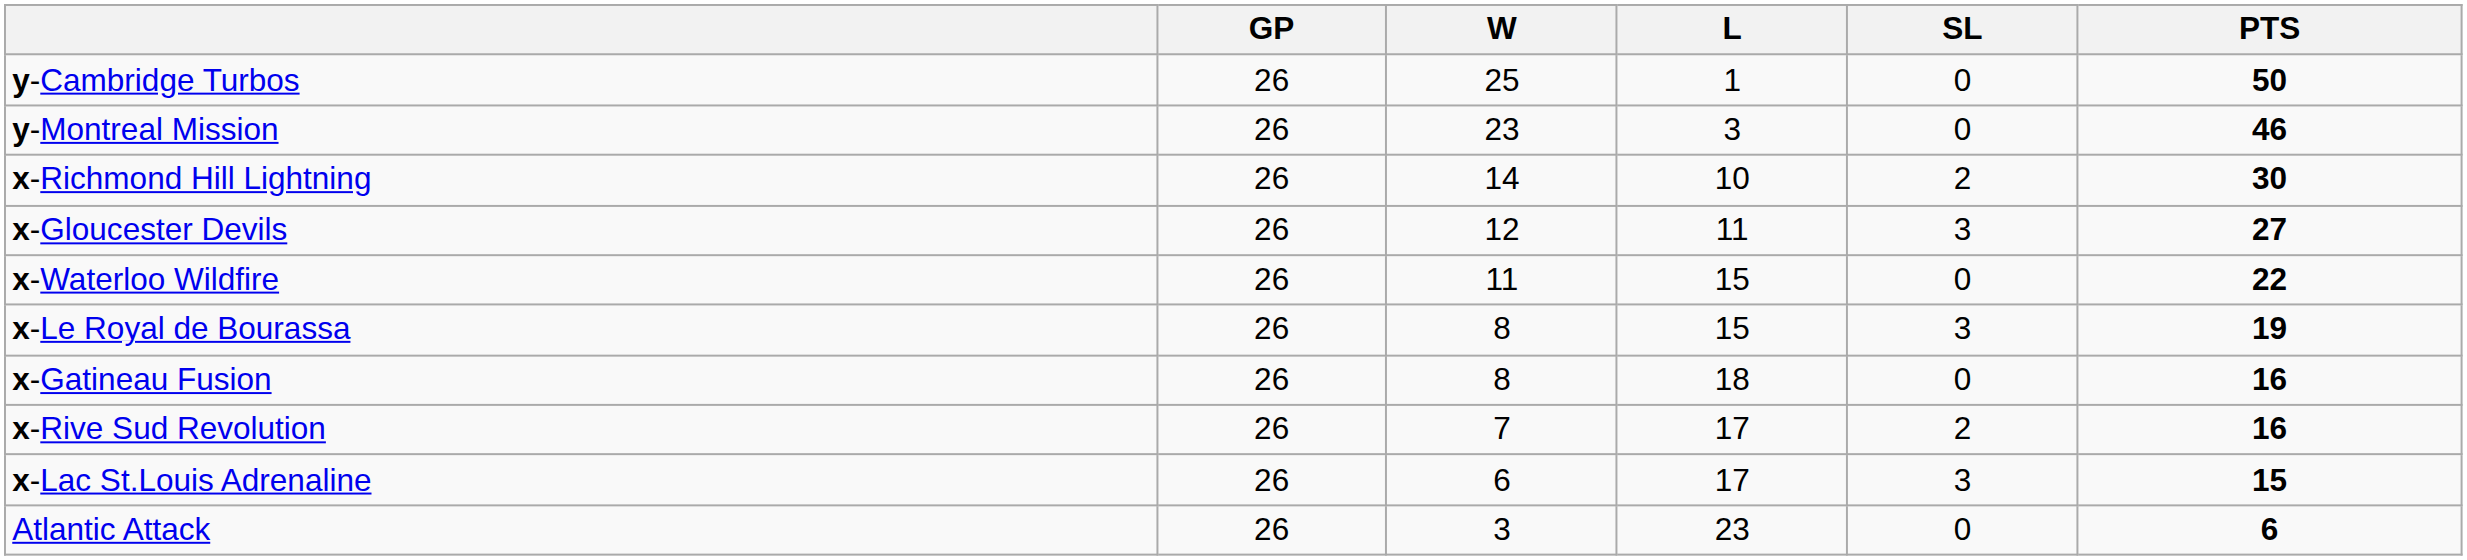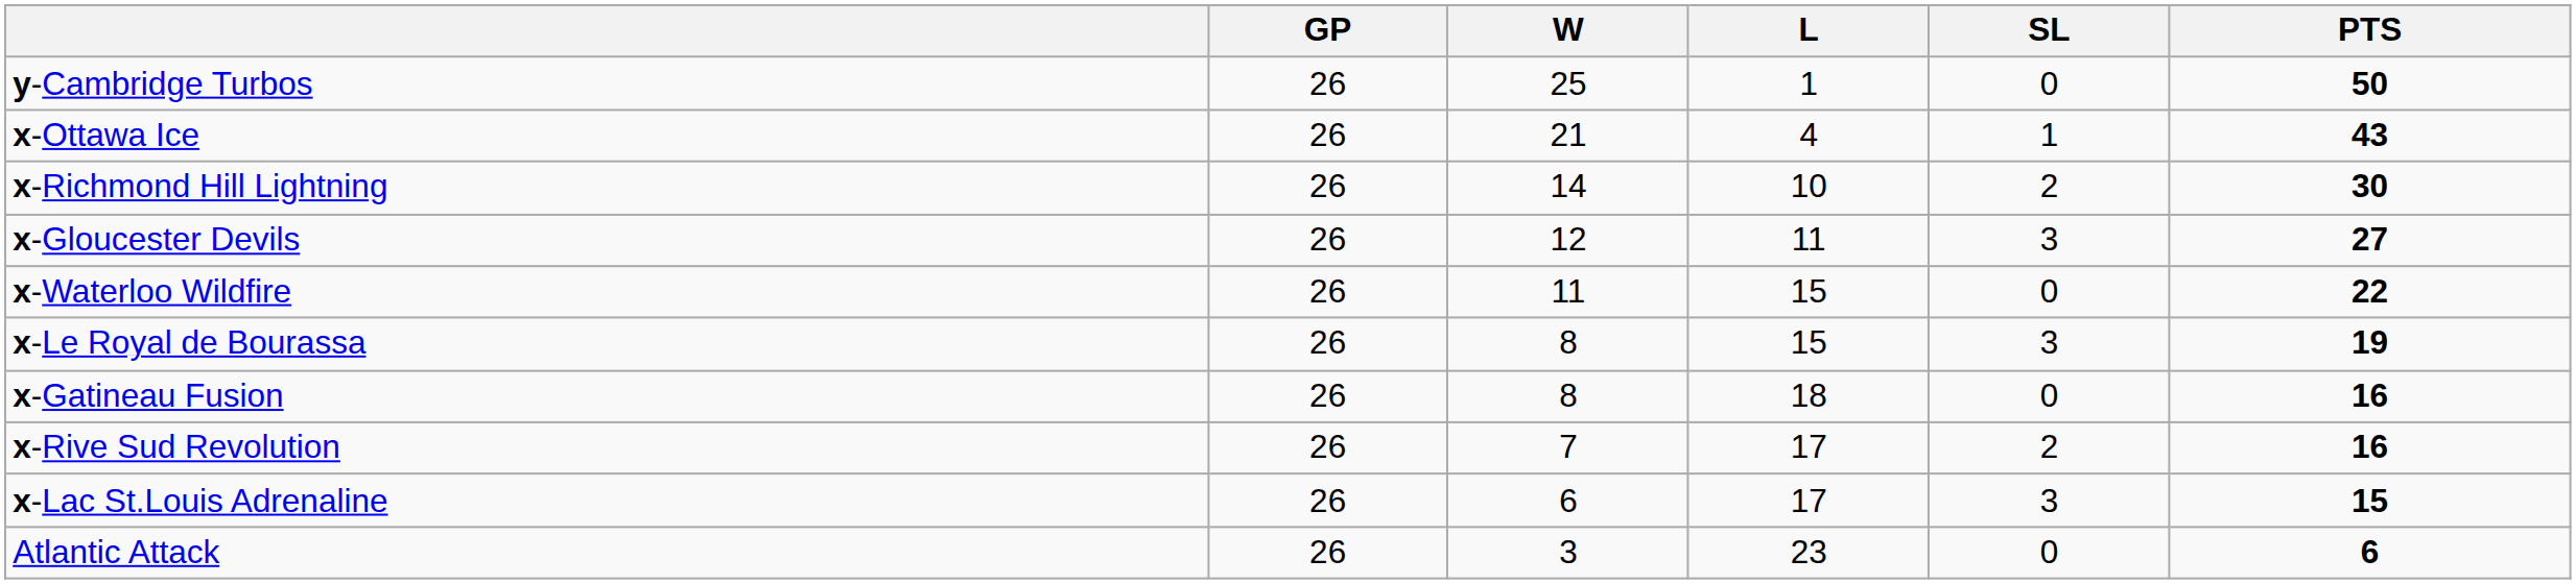- row: y-Montreal Mission | 26 | 23 | 3 | 0 | 46
+ row: x-Ottawa Ice | 26 | 21 | 4 | 1 | 43
